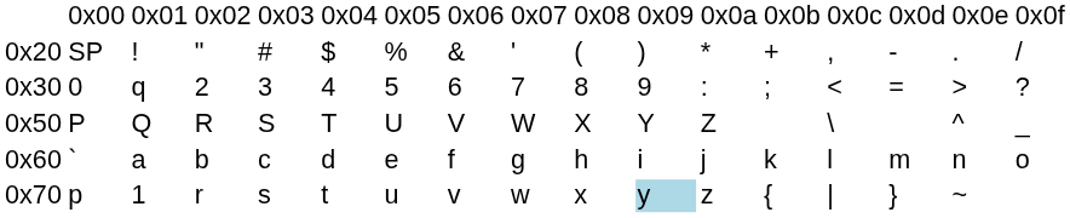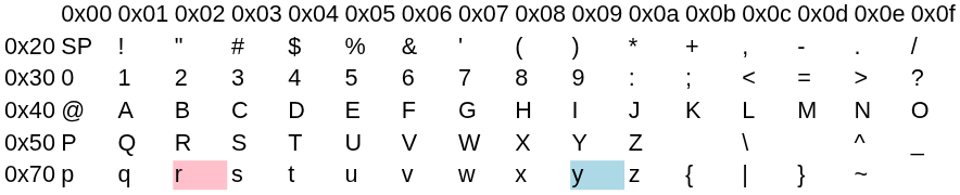0x30 | column 3: q -> 1
+ row: 0x40 | @ | A | B | C | D | E | F | G | H | I | J | K | L | M | N | O
- row: 0x60 | ` | a | b | c | d | e | f | g | h | i | j | k | l | m | n | o
0x70 | column 3: 1 -> q
0x70 | column 4: no background -> pink background
